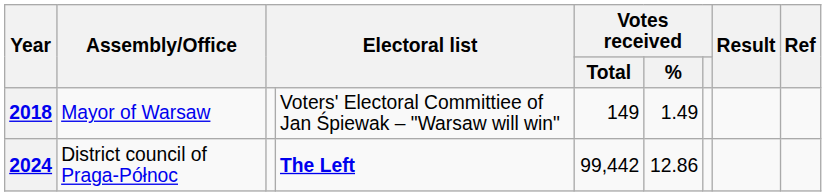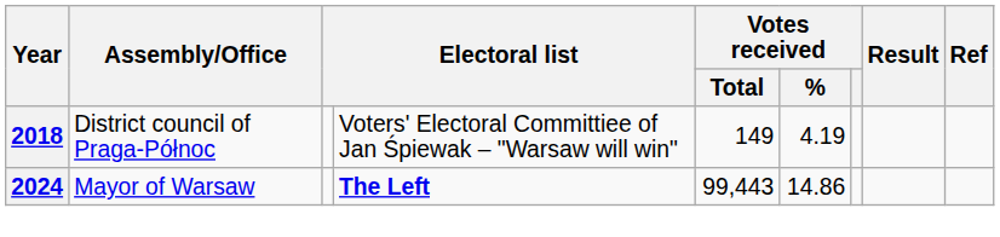2018 | Assembly/Office: Mayor of Warsaw -> District council of Praga-Północ
2018 | Votes received / %: 1.49 -> 4.19
2024 | Assembly/Office: District council of Praga-Północ -> Mayor of Warsaw
2024 | Votes received / Total: 99,442 -> 99,443
2024 | Votes received / %: 12.86 -> 14.86
